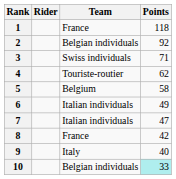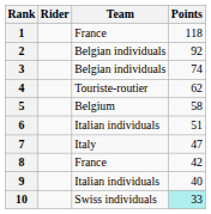3 | Team: Swiss individuals -> Belgian individuals
3 | Points: 71 -> 74
6 | Points: 49 -> 51
7 | Team: Italian individuals -> Italy
9 | Team: Italy -> Italian individuals
10 | Team: Belgian individuals -> Swiss individuals
